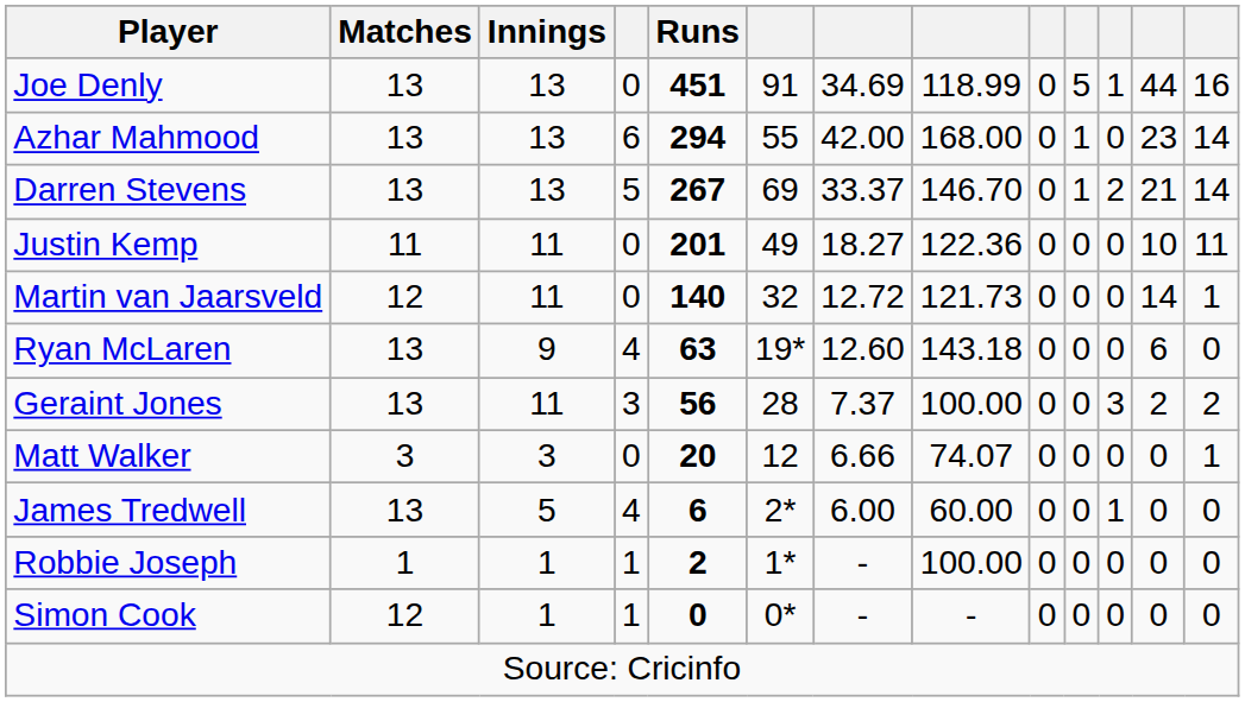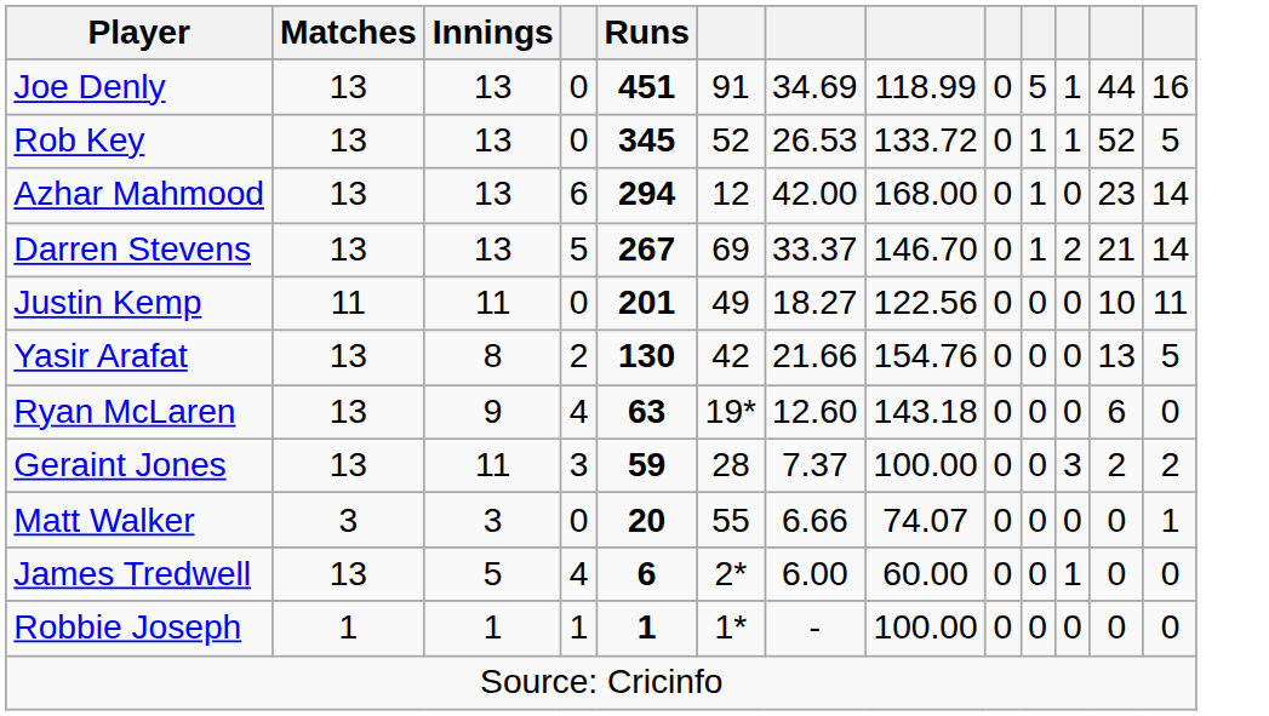+ row: Rob Key | 13 | 13 | 0 | 345 | 52 | 26.53 | 133.72 | 0 | 1 | 1 | 52 | 5
Azhar Mahmood | column 6: 55 -> 12
Justin Kemp | column 8: 122.36 -> 122.56
- row: Martin van Jaarsveld | 12 | 11 | 0 | 140 | 32 | 12.72 | 121.73 | 0 | 0 | 0 | 14 | 1
+ row: Yasir Arafat | 13 | 8 | 2 | 130 | 42 | 21.66 | 154.76 | 0 | 0 | 0 | 13 | 5
Geraint Jones | Runs: 56 -> 59
Matt Walker | column 6: 12 -> 55
Robbie Joseph | Runs: 2 -> 1
- row: Simon Cook | 12 | 1 | 1 | 0 | 0* | - | - | 0 | 0 | 0 | 0 | 0
